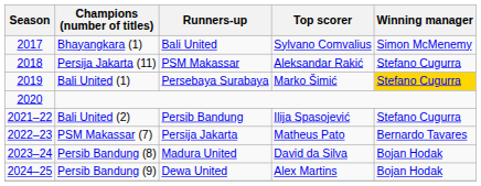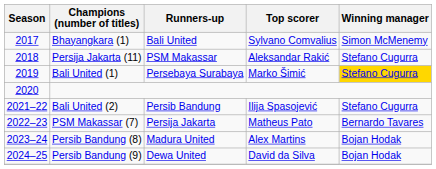Persib Bandung (8) | Top scorer: David da Silva -> Alex Martins
Persib Bandung (9) | Top scorer: Alex Martins -> David da Silva
